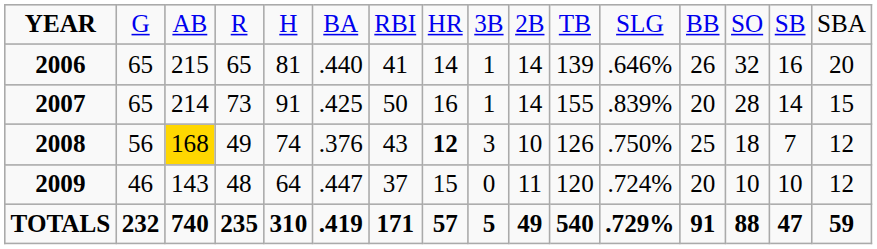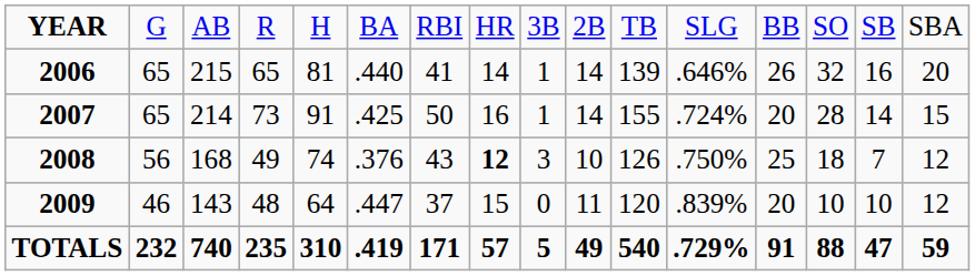2007 | column 12: .839% -> .724%
2008 | column 3: gold background -> no background
2009 | column 12: .724% -> .839%
